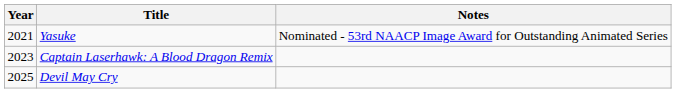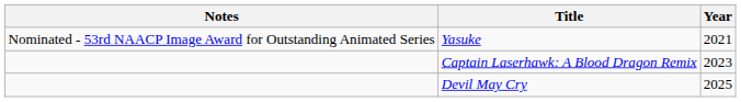columns swapped: Year <-> Notes
